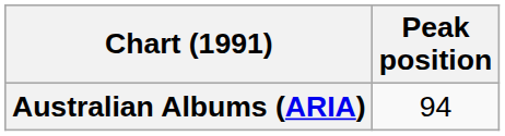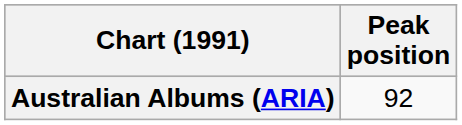Australian Albums (ARIA) | Peak position: 94 -> 92
